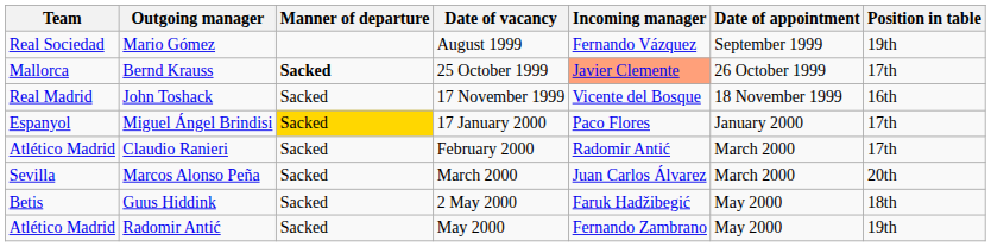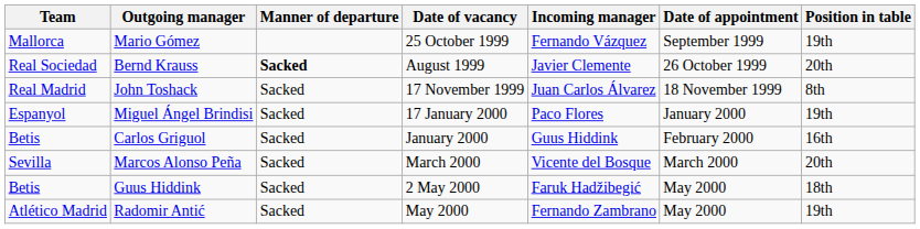Mario Gómez | Team: Real Sociedad -> Mallorca
Mario Gómez | Date of vacancy: August 1999 -> 25 October 1999
Bernd Krauss | Team: Mallorca -> Real Sociedad
Bernd Krauss | Date of vacancy: 25 October 1999 -> August 1999
Bernd Krauss | Incoming manager: lightsalmon background -> no background
Bernd Krauss | Position in table: 17th -> 20th
John Toshack | Incoming manager: Vicente del Bosque -> Juan Carlos Álvarez
John Toshack | Position in table: 16th -> 8th
Miguel Ángel Brindisi | Manner of departure: gold background -> no background
Miguel Ángel Brindisi | Position in table: 17th -> 19th
+ row: Betis | Carlos Griguol | Sacked | January 2000 | Guus Hiddink | February 2000 | 16th
- row: Atlético Madrid | Claudio Ranieri | Sacked | February 2000 | Radomir Antić | March 2000 | 17th
Marcos Alonso Peña | Incoming manager: Juan Carlos Álvarez -> Vicente del Bosque
